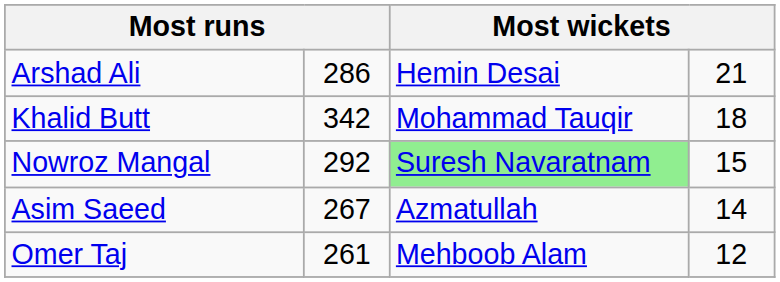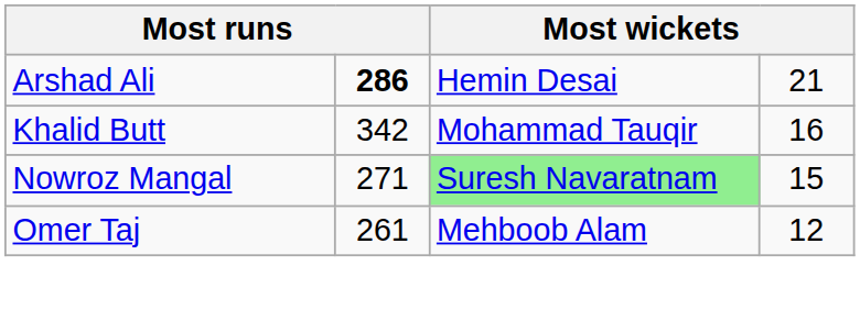Arshad Ali | column 2: normal -> bold
Khalid Butt | column 4: 18 -> 16
Nowroz Mangal | column 2: 292 -> 271
- row: Asim Saeed | 267 | Azmatullah | 14
